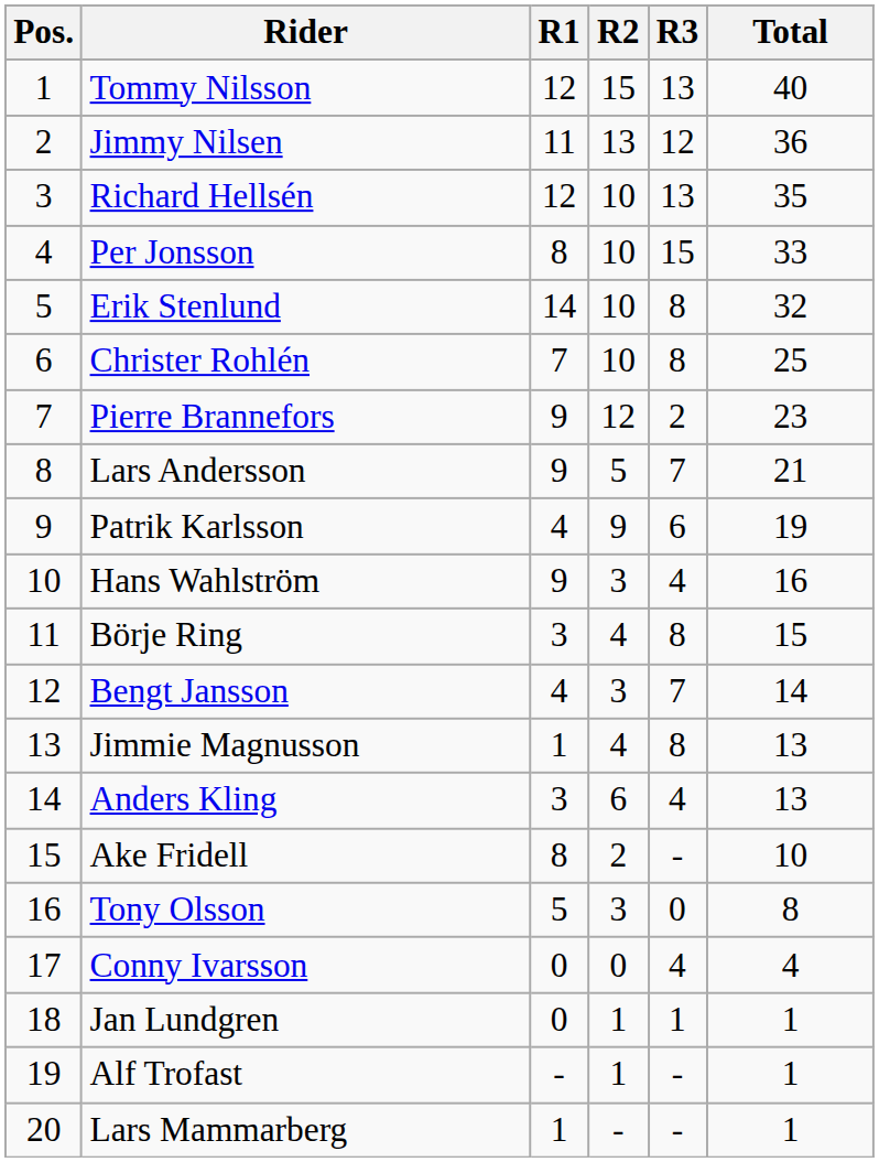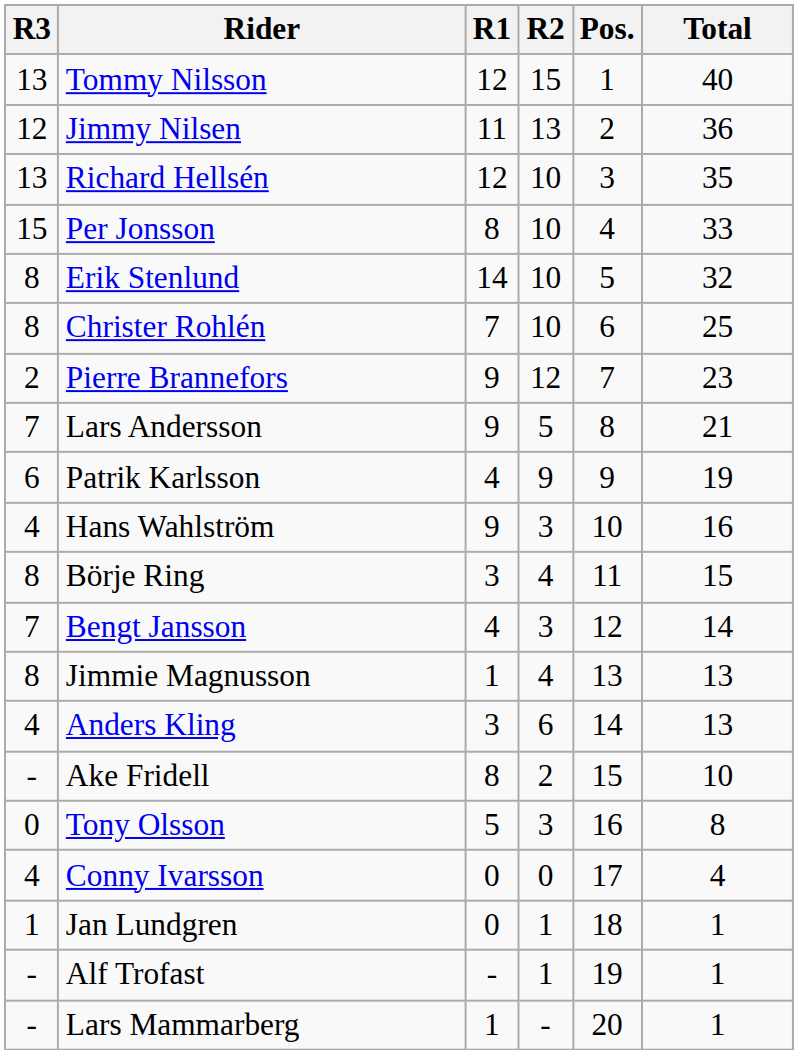columns swapped: Pos. <-> R3
